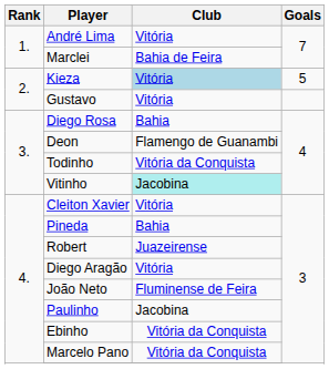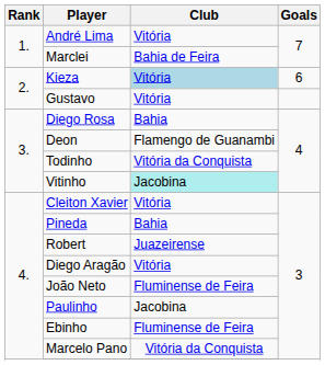Kieza | Goals: 5 -> 6
Ebinho | Club: Vitória da Conquista -> Fluminense de Feira
